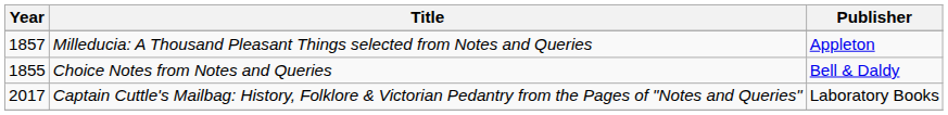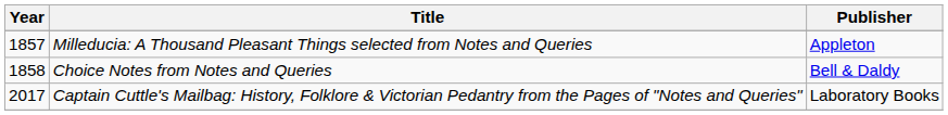Choice Notes from Notes and Queries | Year: 1855 -> 1858
